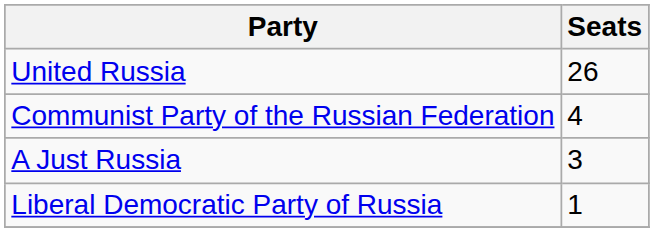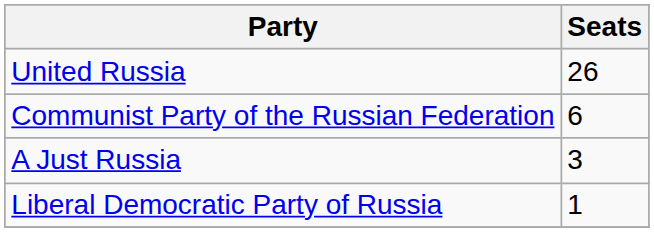Communist Party of the Russian Federation | Seats: 4 -> 6
